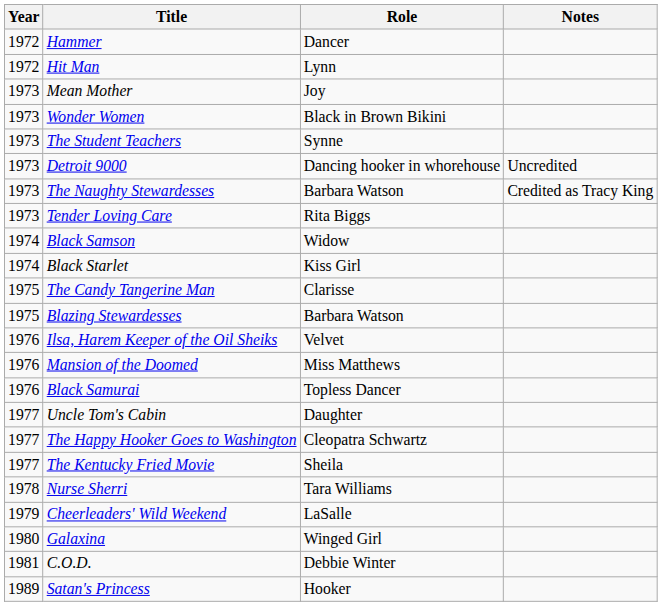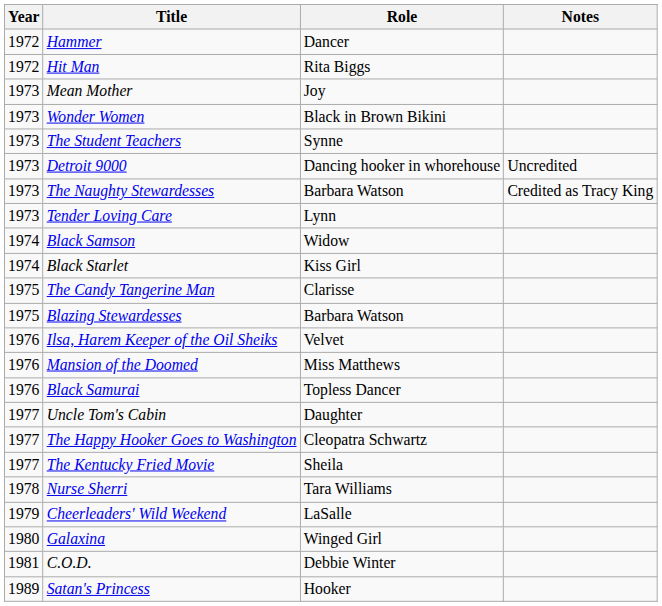Hit Man | Role: Lynn -> Rita Biggs
Tender Loving Care | Role: Rita Biggs -> Lynn
